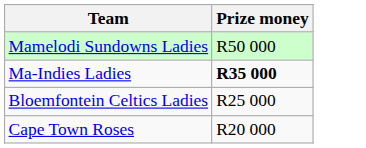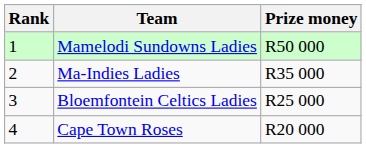+ column: Rank | 1 | 2 | 3 | 4
Ma-Indies Ladies | Prize money: bold -> normal
